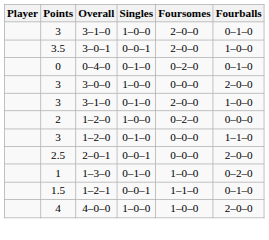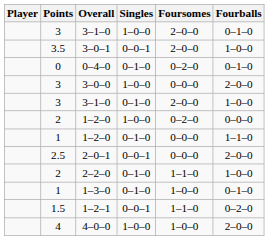1–2–0 / 0–1–0 | Points: 3 -> 1
+ row: 2 | 2–2–0 | 0–1–0 | 1–1–0 | 1–0–0
1–3–0 | Fourballs: 0–2–0 -> 0–1–0
1–2–1 | Fourballs: 0–1–0 -> 0–2–0
